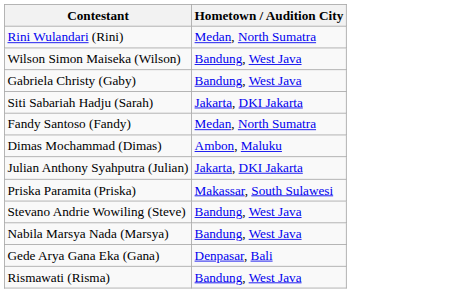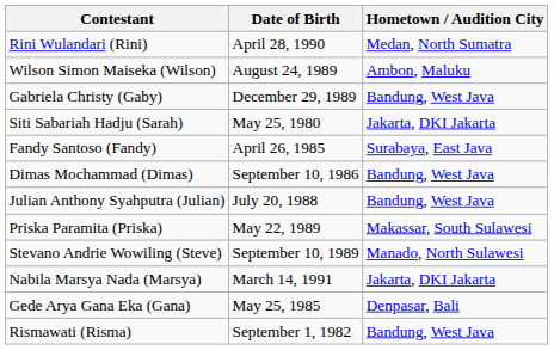+ column: Date of Birth | April 28, 1990 | August 24, 1989 | December 29, 1989 | May 25, 1980 | April 26, 1985 | September 10, 1986 | July 20, 1988 | May 22, 1989 | September 10, 1989 | March 14, 1991 | May 25, 1985 | September 1, 1982
Wilson Simon Maiseka (Wilson) | Hometown / Audition City: Bandung, West Java -> Ambon, Maluku
Fandy Santoso (Fandy) | Hometown / Audition City: Medan, North Sumatra -> Surabaya, East Java
Dimas Mochammad (Dimas) | Hometown / Audition City: Ambon, Maluku -> Bandung, West Java
Julian Anthony Syahputra (Julian) | Hometown / Audition City: Jakarta, DKI Jakarta -> Bandung, West Java
Stevano Andrie Wowiling (Steve) | Hometown / Audition City: Bandung, West Java -> Manado, North Sulawesi
Nabila Marsya Nada (Marsya) | Hometown / Audition City: Bandung, West Java -> Jakarta, DKI Jakarta
